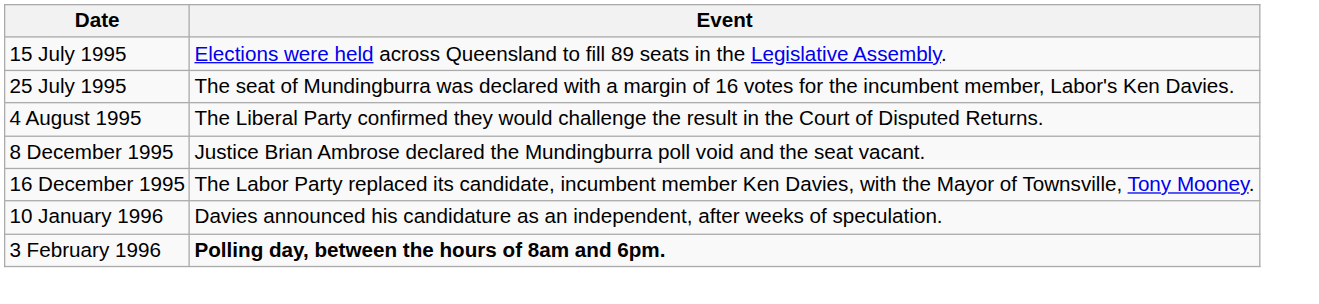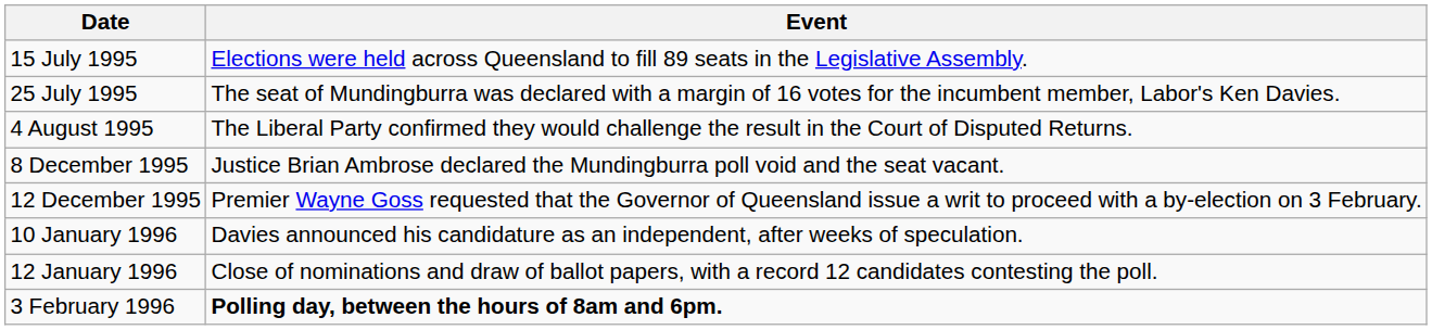+ row: 12 December 1995 | Premier Wayne Goss requested that the Governor of Queensland issue a writ to proceed with a by-election on 3 February.
- row: 16 December 1995 | The Labor Party replaced its candidate, incumbent member Ken Davies, with the Mayor of Townsville, Tony Mooney.
+ row: 12 January 1996 | Close of nominations and draw of ballot papers, with a record 12 candidates contesting the poll.
